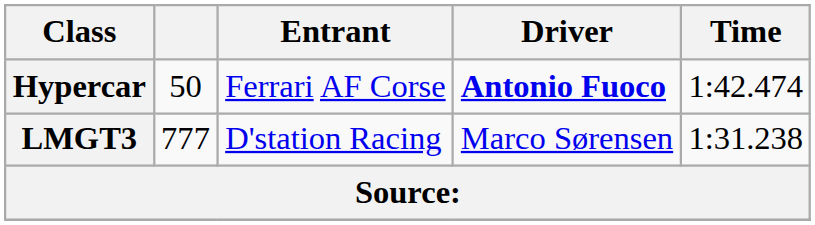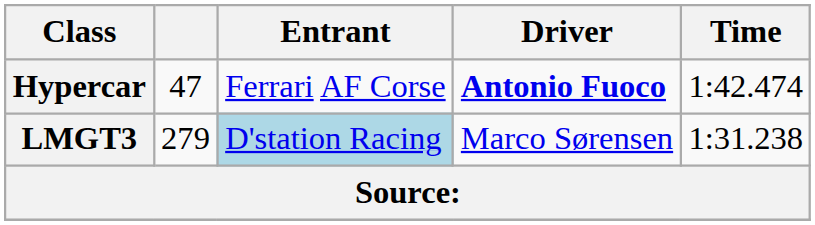Hypercar | column 2: 50 -> 47
LMGT3 | column 2: 777 -> 279
LMGT3 | Entrant: no background -> lightblue background
